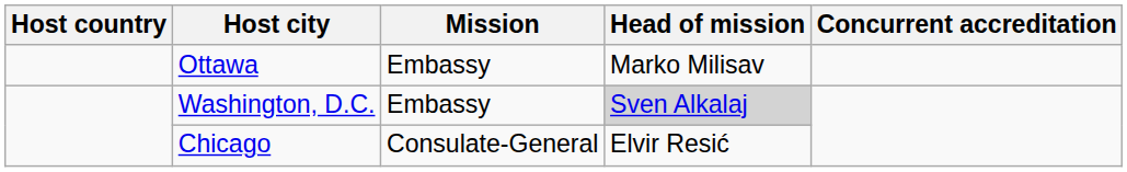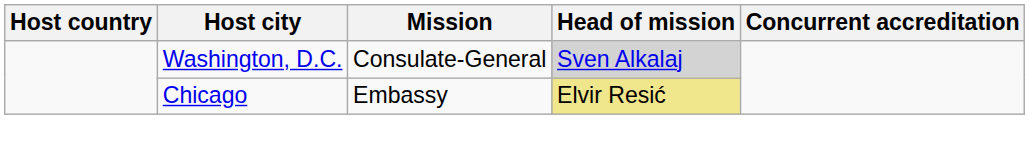- row: Ottawa | Embassy | Marko Milisav
Washington, D.C. | Mission: Embassy -> Consulate-General
Chicago | Mission: Consulate-General -> Embassy
Chicago | Head of mission: no background -> khaki background
